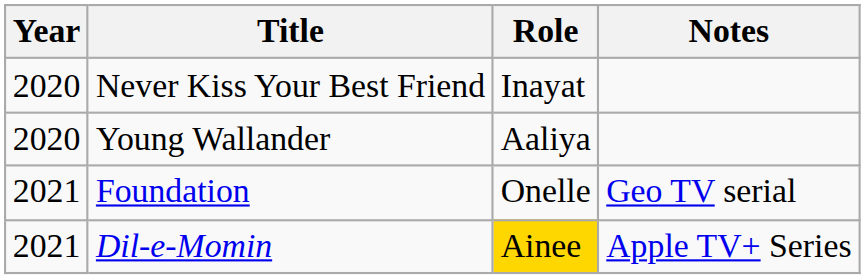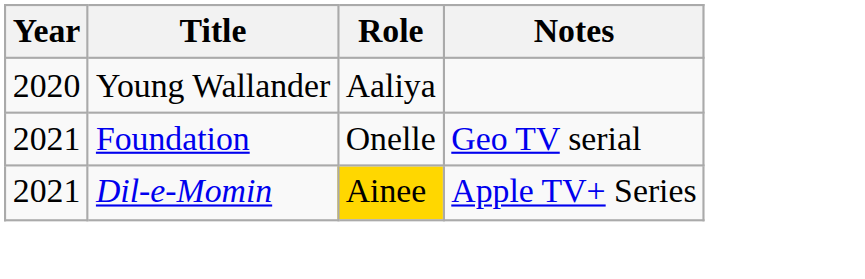- row: 2020 | Never Kiss Your Best Friend | Inayat
